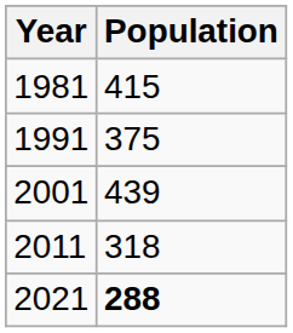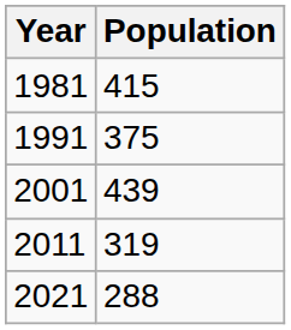2011 | Population: 318 -> 319
2021 | Population: bold -> normal
